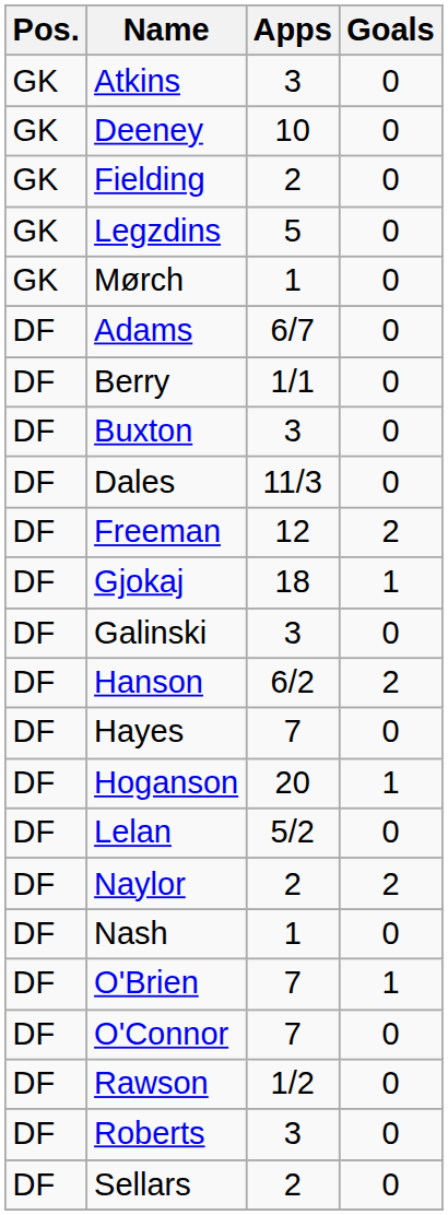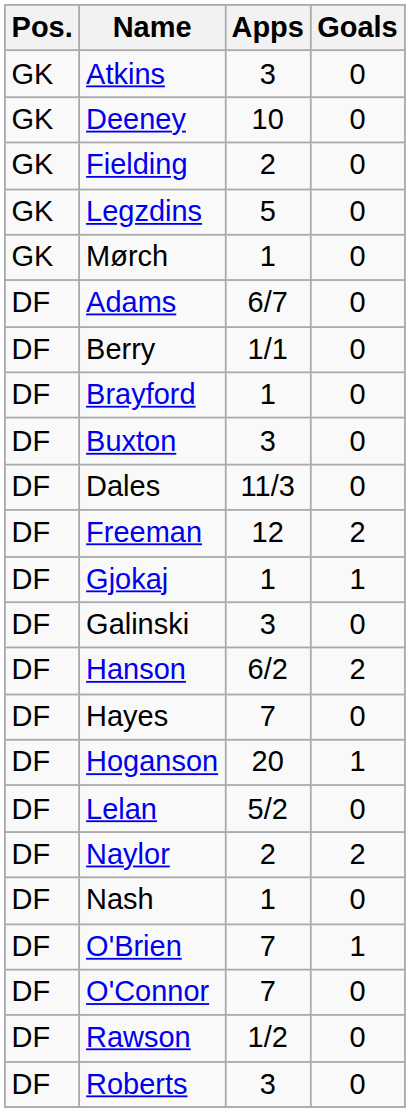+ row: DF | Brayford | 1 | 0
Gjokaj | Apps: 18 -> 1
- row: DF | Sellars | 2 | 0
